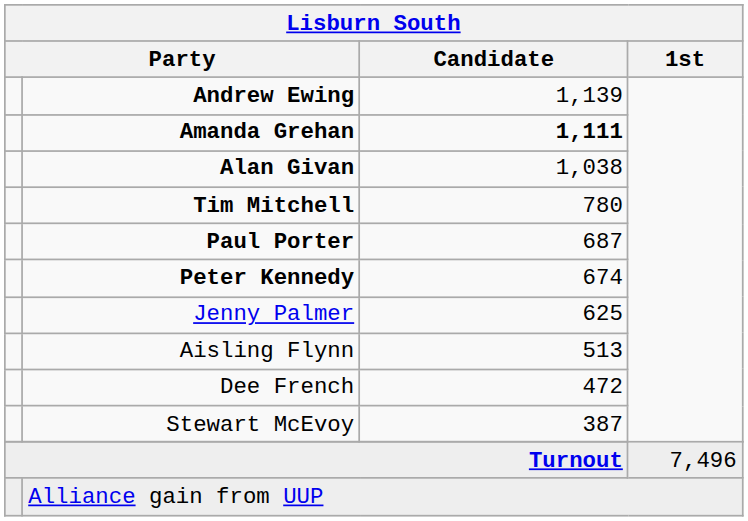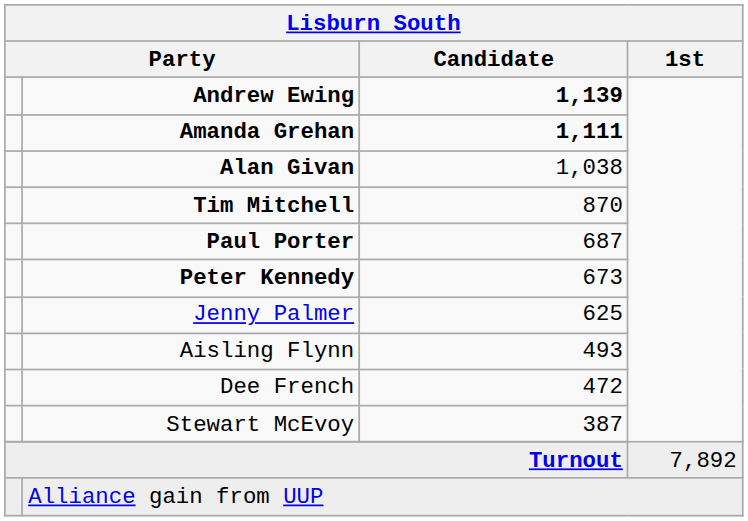Andrew Ewing | Lisburn South / Candidate: normal -> bold
Tim Mitchell | Lisburn South / Candidate: 780 -> 870
Peter Kennedy | Lisburn South / Candidate: 674 -> 673
Aisling Flynn | Lisburn South / Candidate: 513 -> 493
Turnout | Lisburn South / 1st: 7,496 -> 7,892
